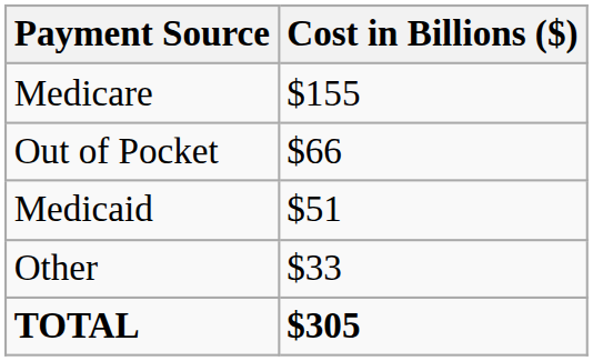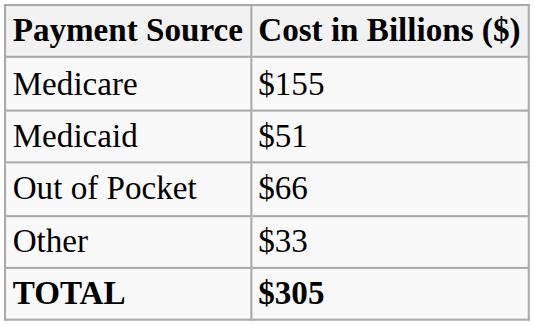rows swapped: Medicaid <-> Out of Pocket
